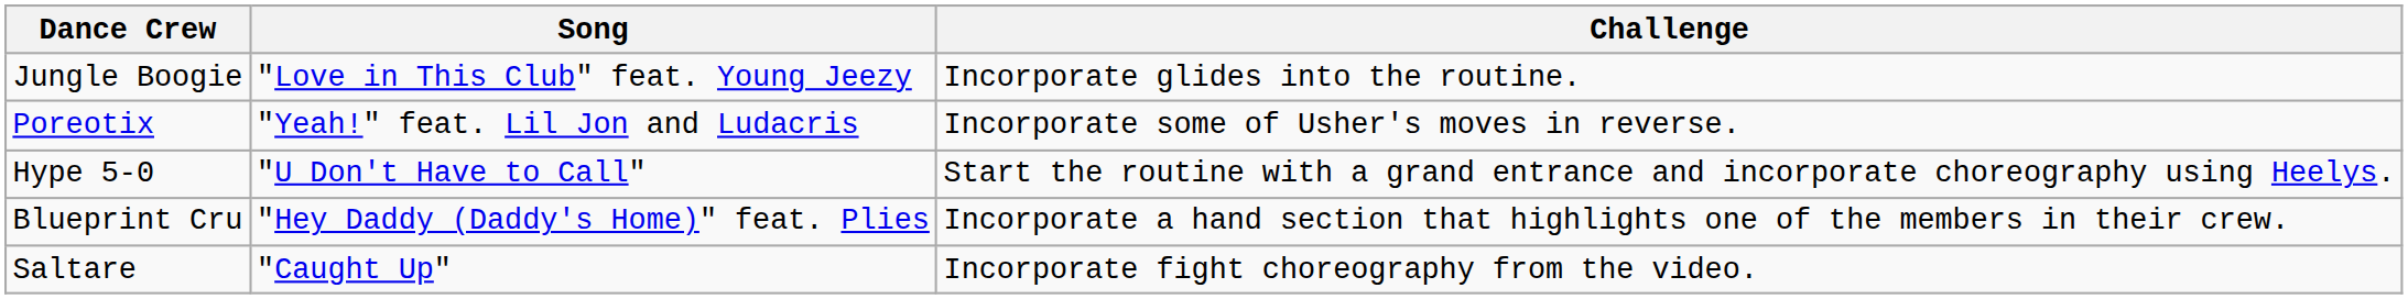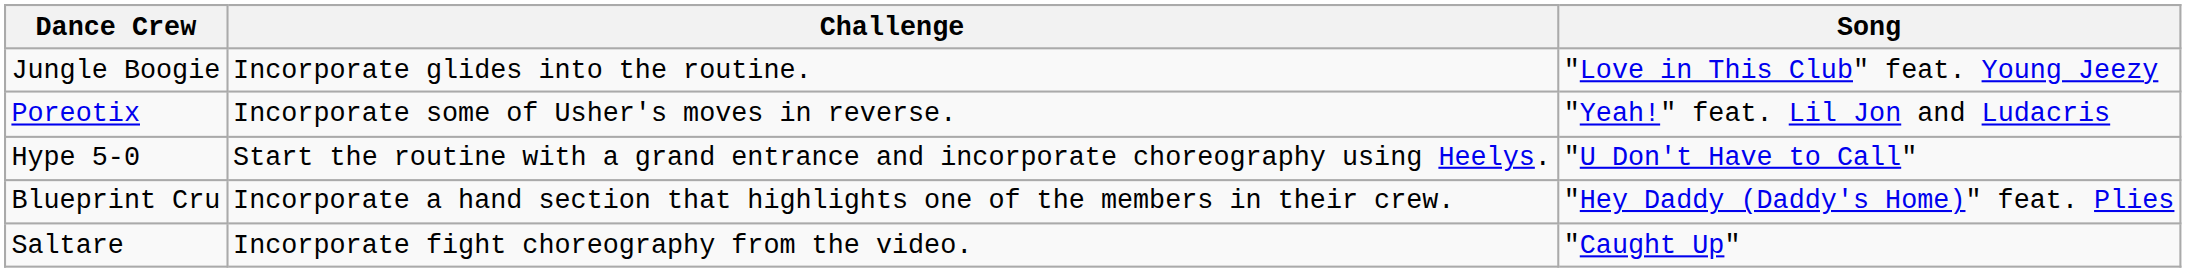columns swapped: Song <-> Challenge
